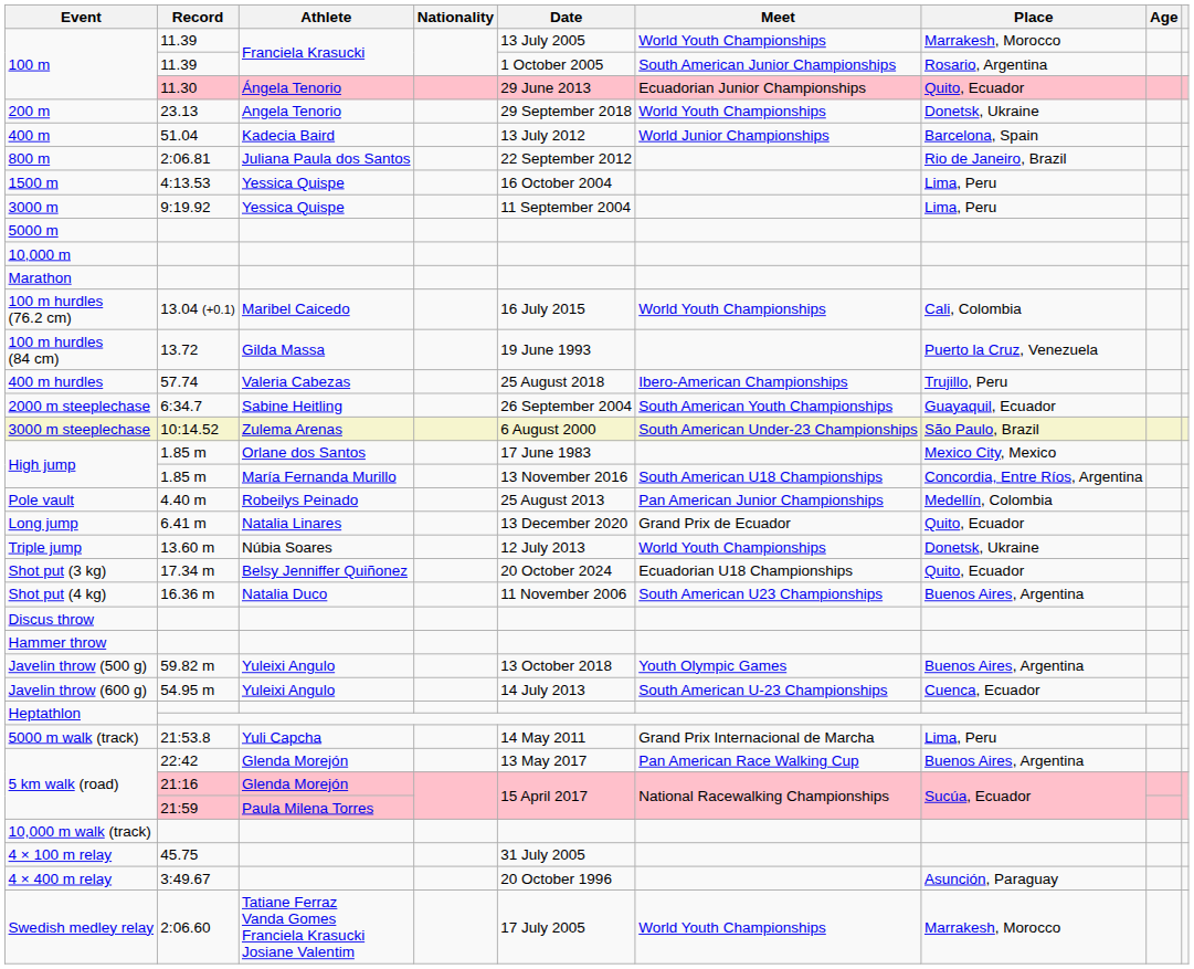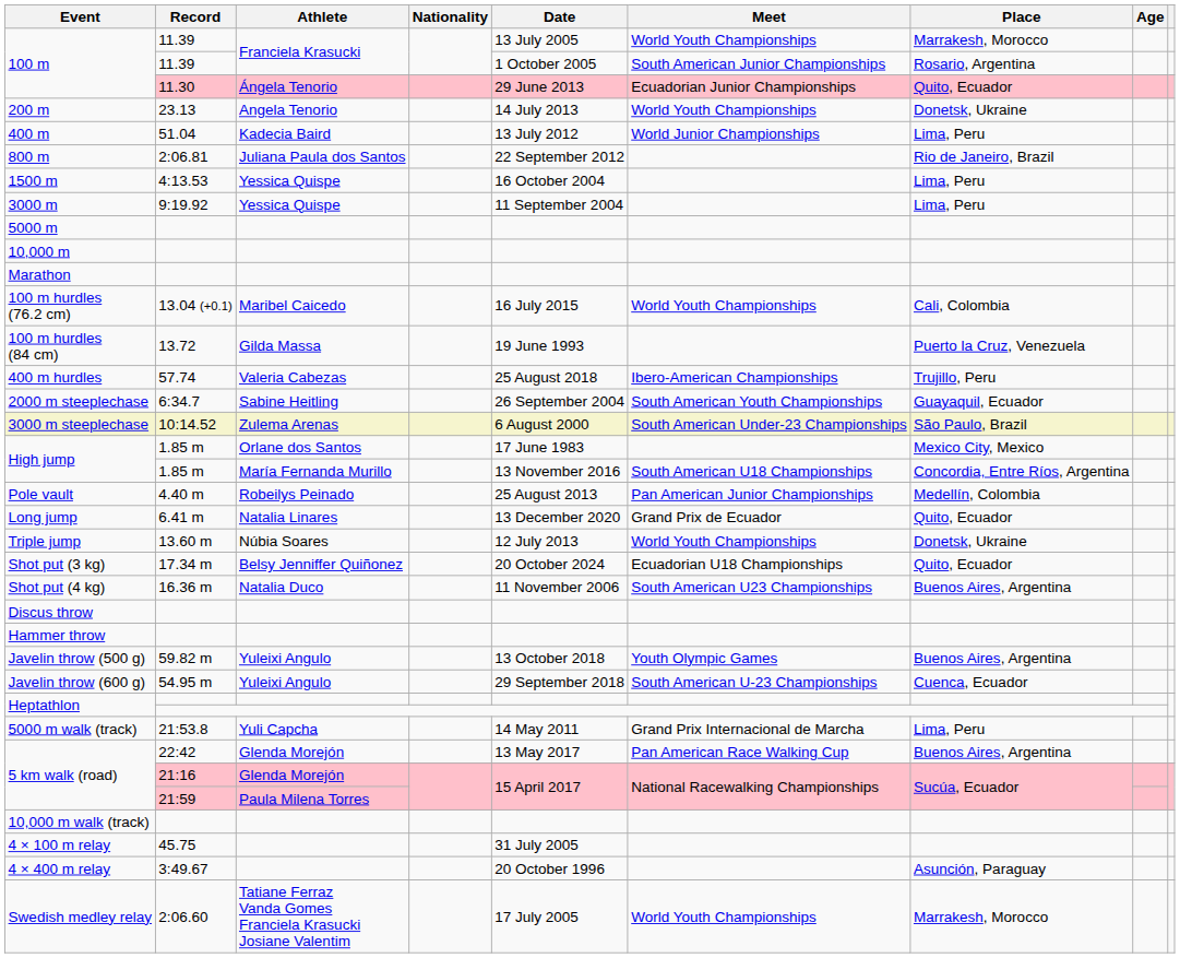200 m | Date: 29 September 2018 -> 14 July 2013
400 m | Place: Barcelona, Spain -> Lima, Peru
Javelin throw (600 g) | Date: 14 July 2013 -> 29 September 2018
